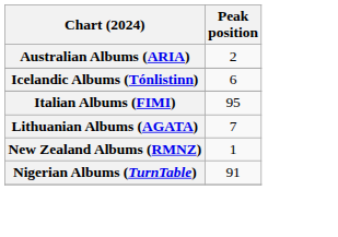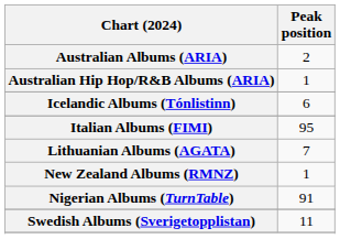+ row: Australian Hip Hop/R&B Albums (ARIA) | 1
+ row: Swedish Albums (Sverigetopplistan) | 11
